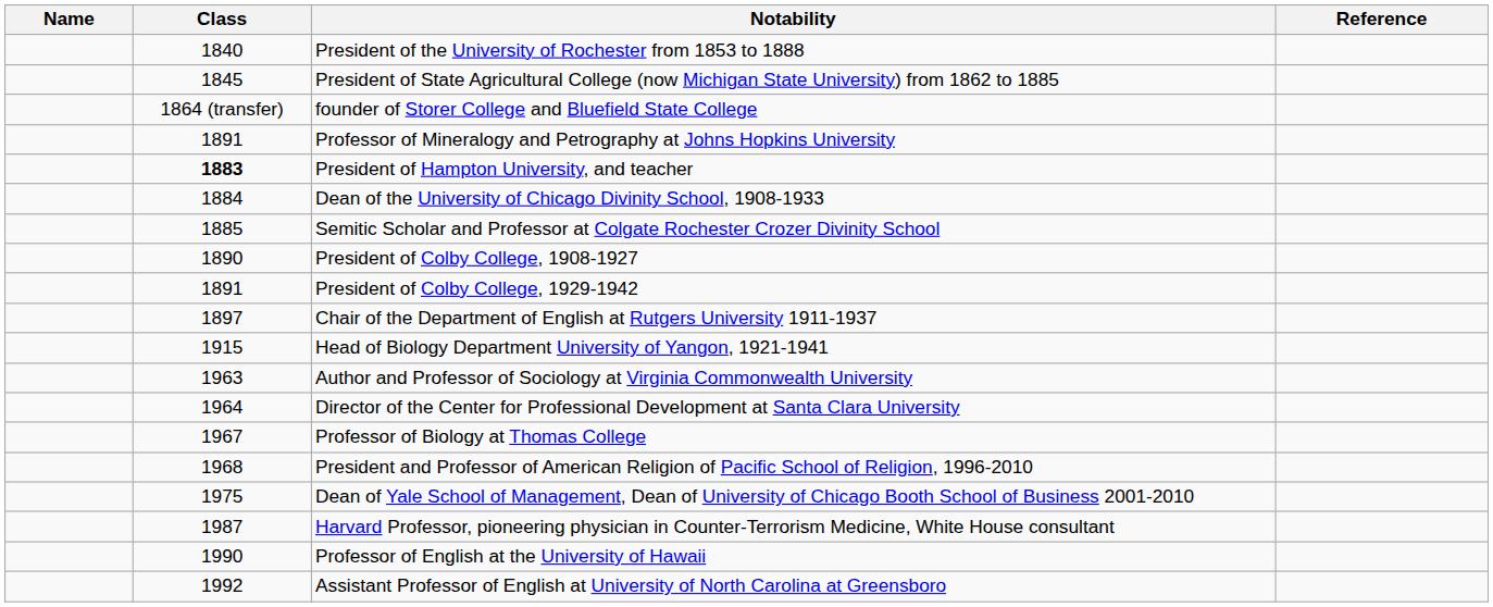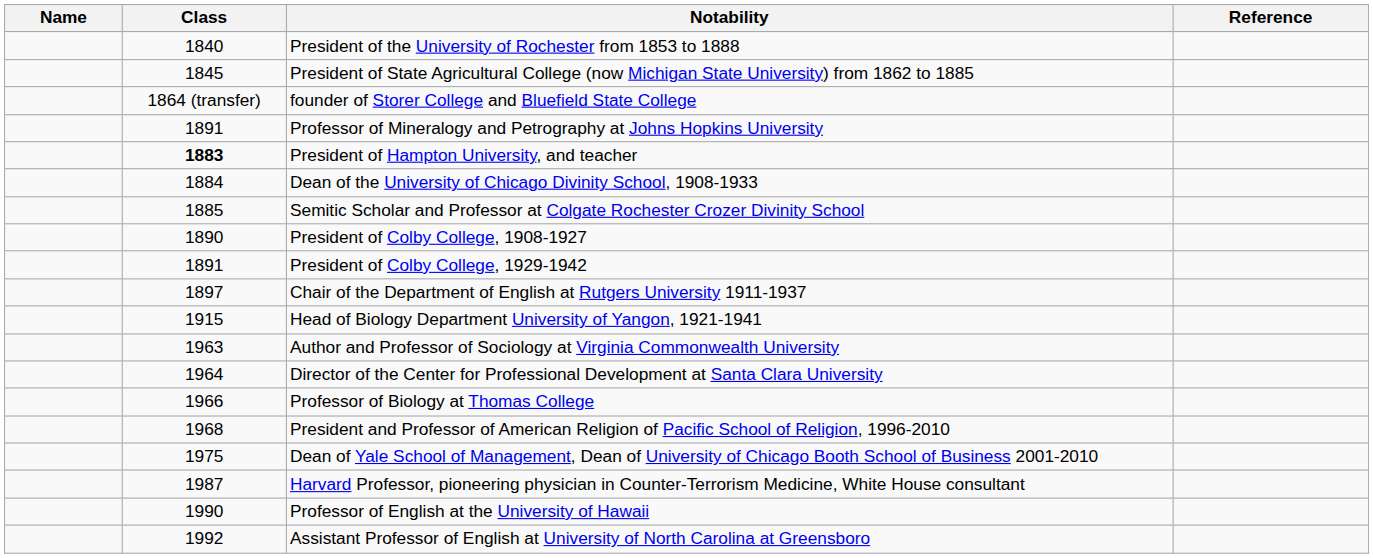Professor of Biology at Thomas College | Class: 1967 -> 1966
